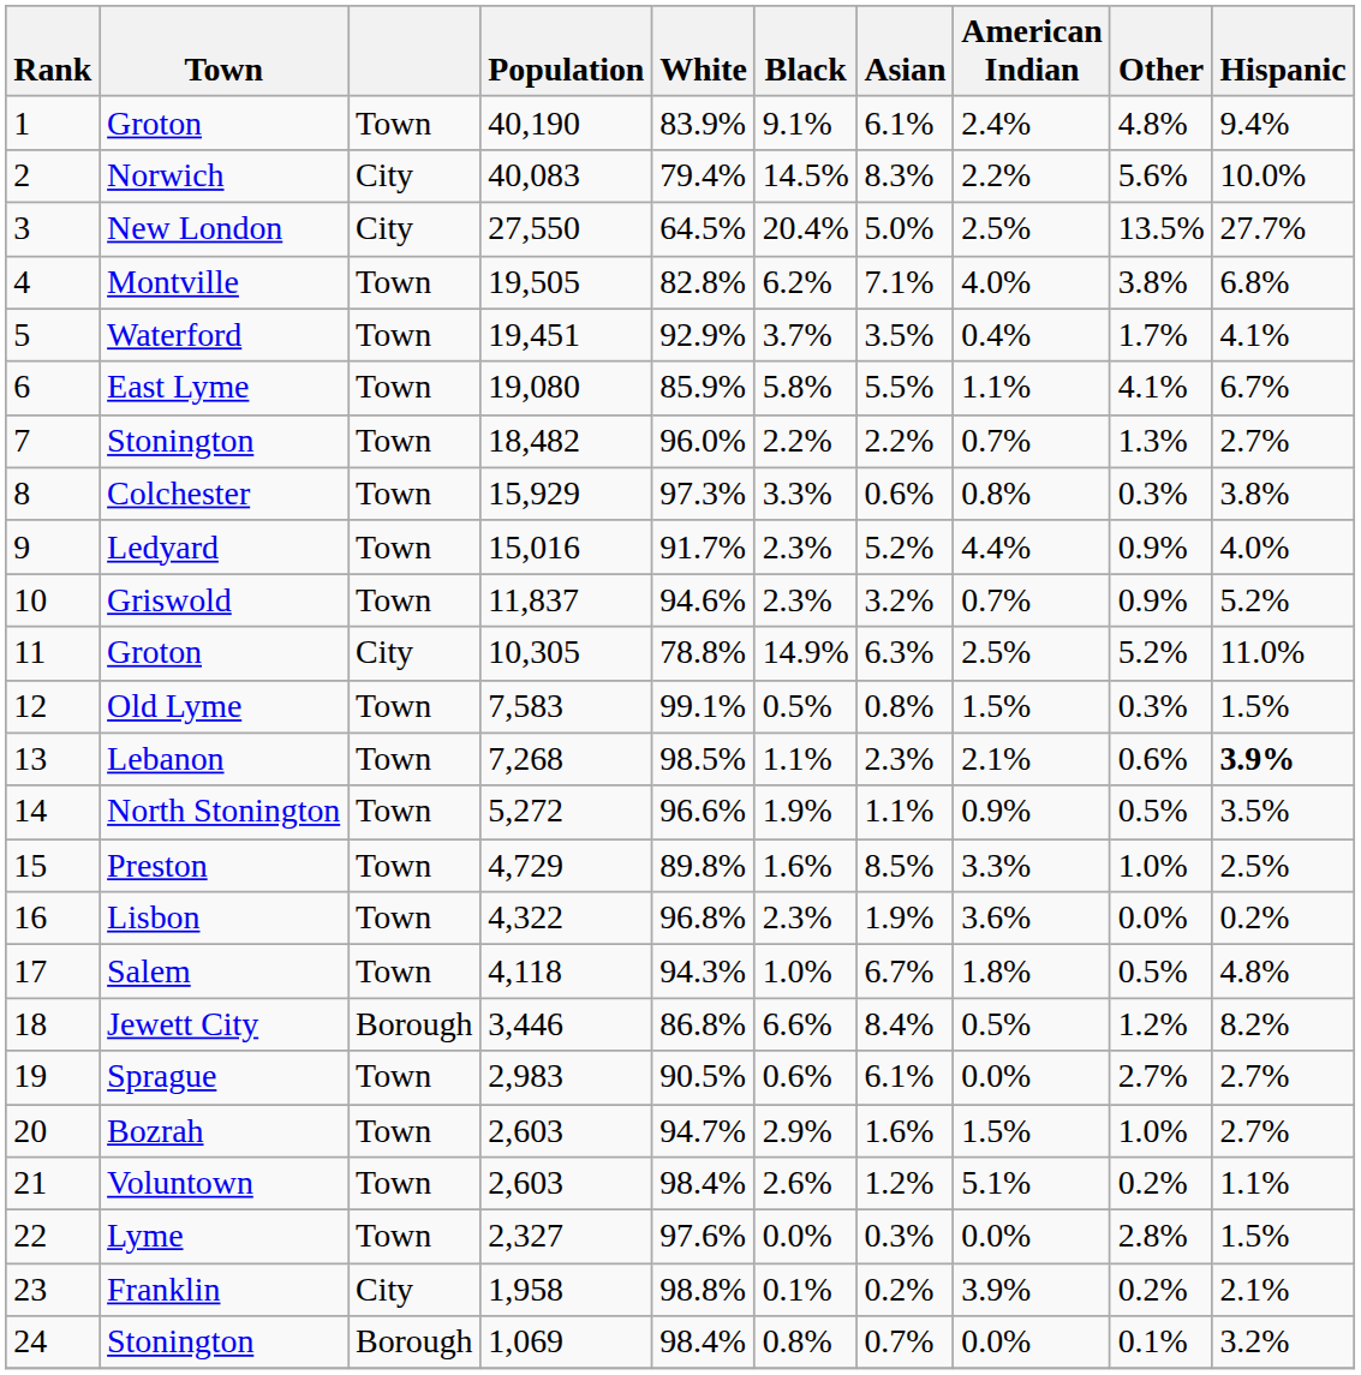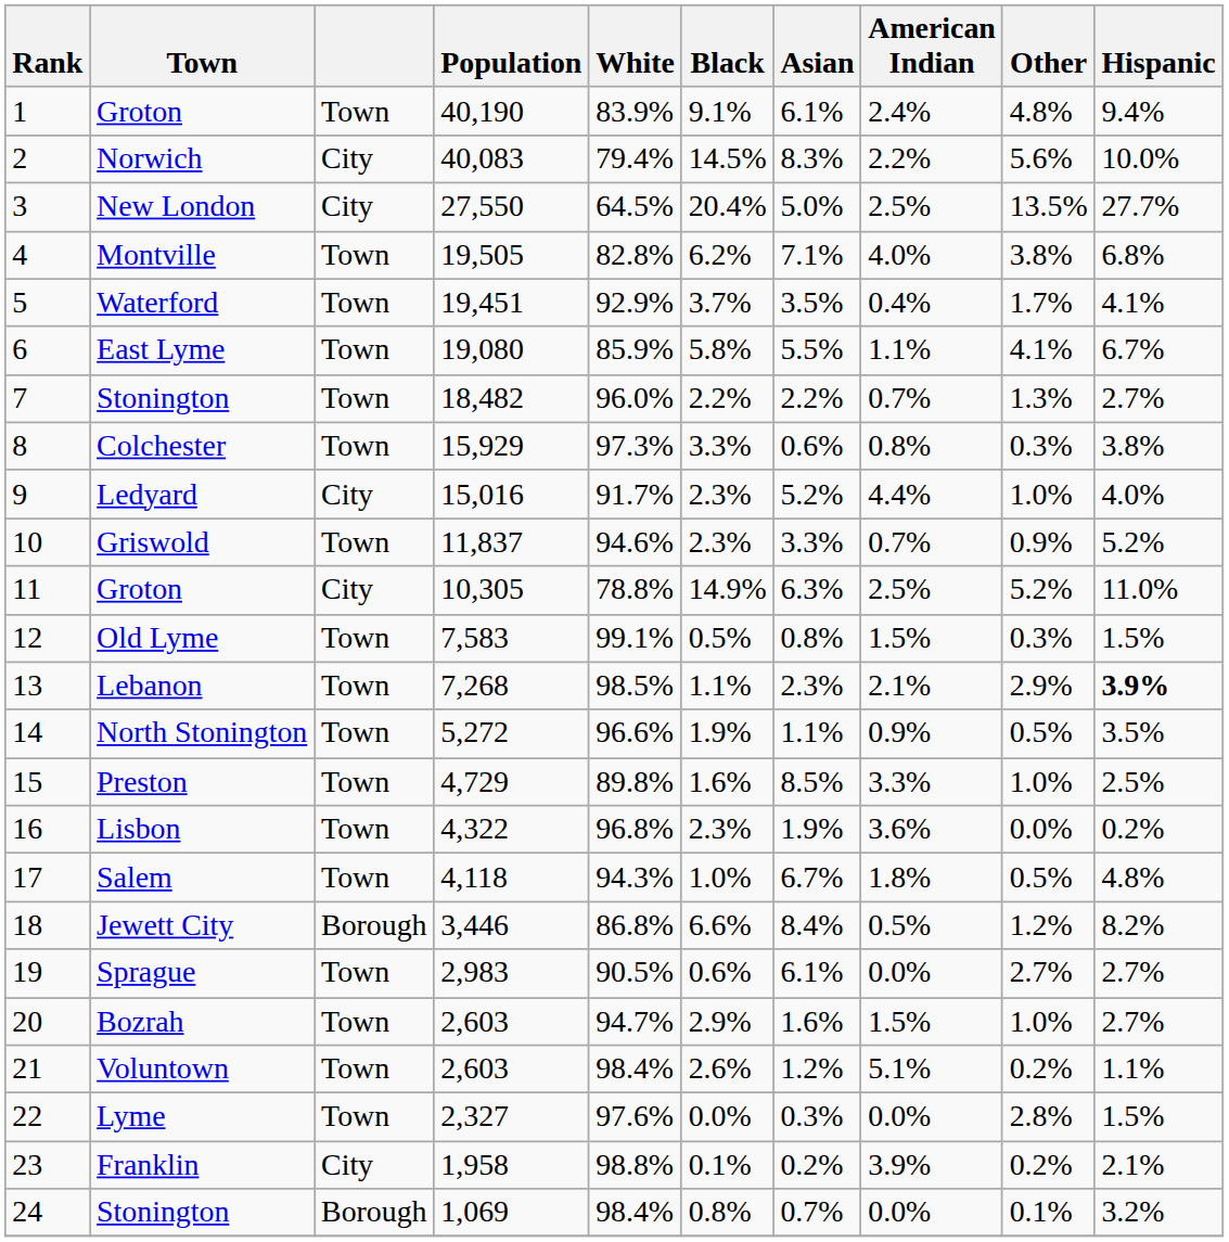Ledyard | column 3: Town -> City
Ledyard | Other: 0.9% -> 1.0%
Griswold | Asian: 3.2% -> 3.3%
Lebanon | Other: 0.6% -> 2.9%
